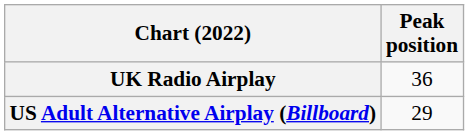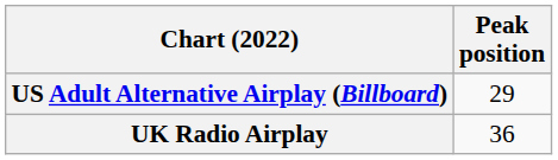rows swapped: UK Radio Airplay <-> US Adult Alternative Airplay (Billboard)
